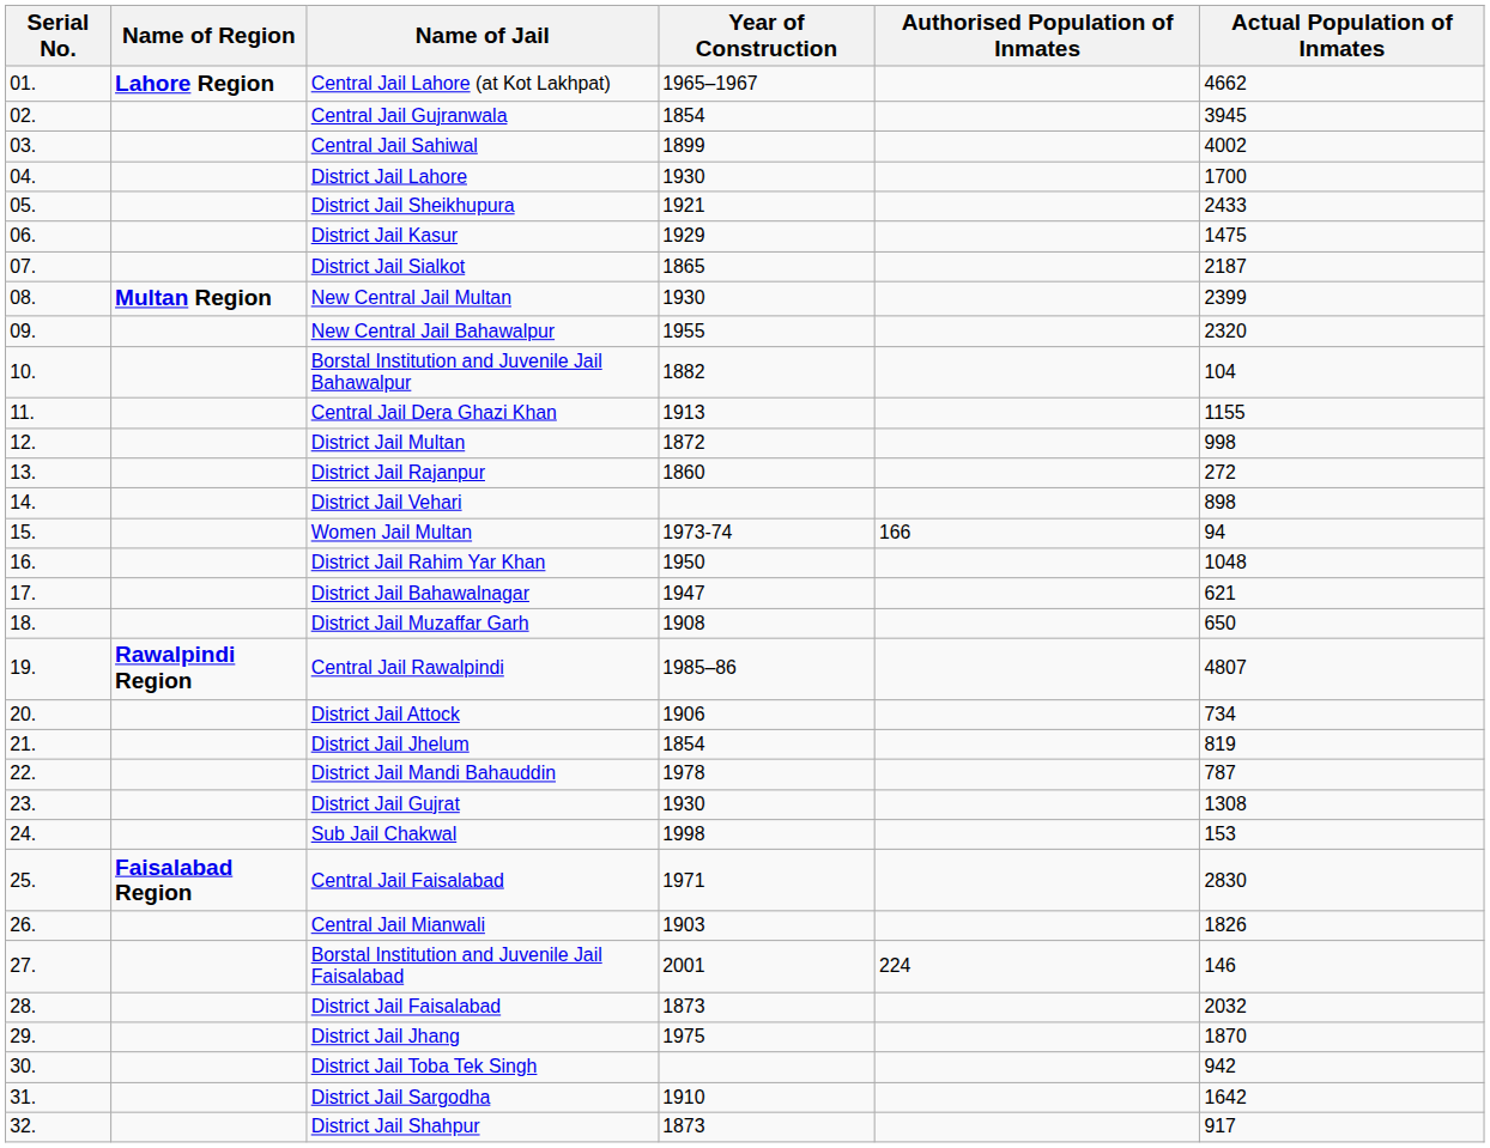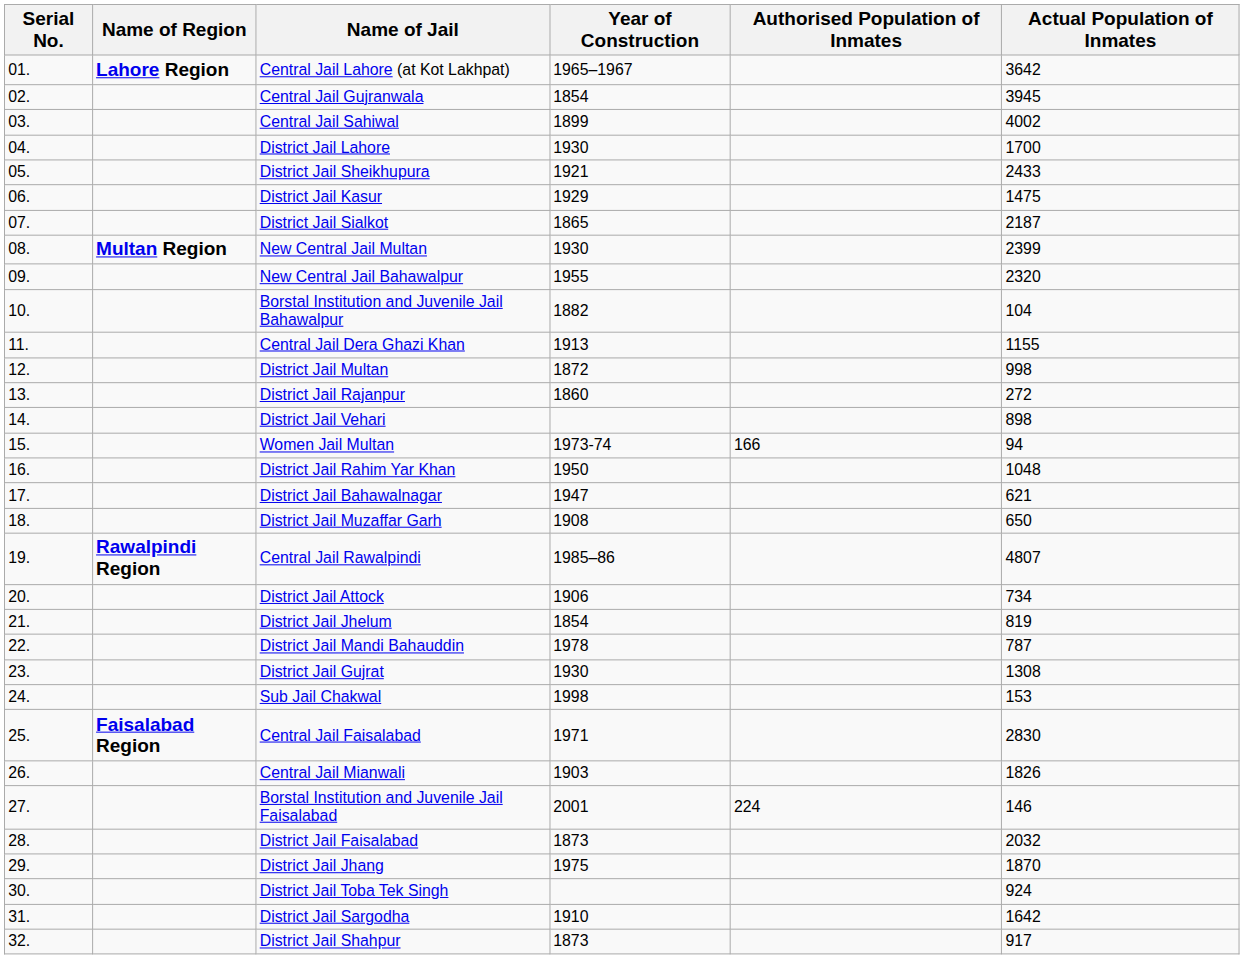Central Jail Lahore (at Kot Lakhpat) | Actual Population of Inmates: 4662 -> 3642
District Jail Toba Tek Singh | Actual Population of Inmates: 942 -> 924
